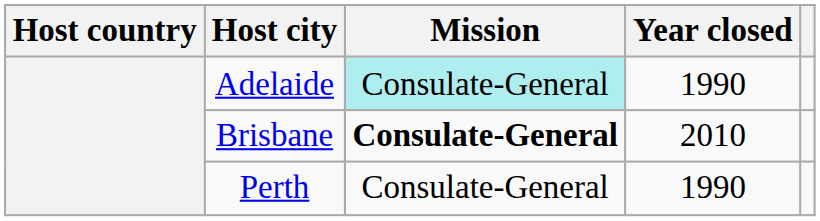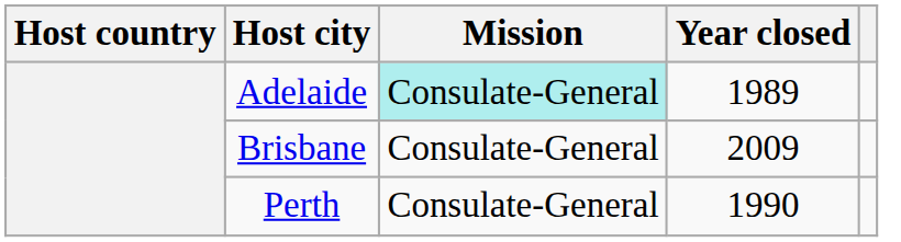Adelaide | Year closed: 1990 -> 1989
Brisbane | Mission: bold -> normal
Brisbane | Year closed: 2010 -> 2009
